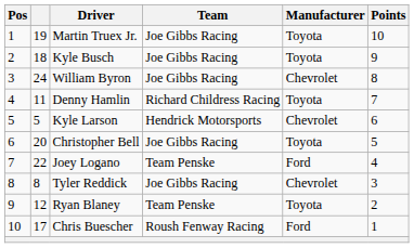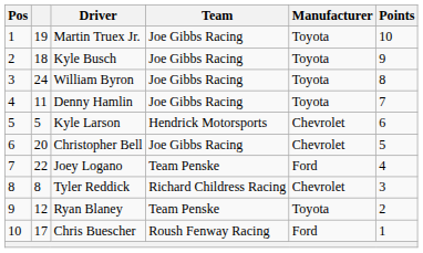William Byron | Manufacturer: Chevrolet -> Toyota
Denny Hamlin | Team: Richard Childress Racing -> Joe Gibbs Racing
Christopher Bell | Manufacturer: Toyota -> Chevrolet
Tyler Reddick | Team: Joe Gibbs Racing -> Richard Childress Racing
